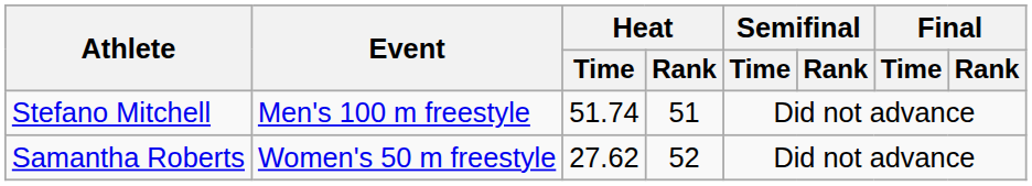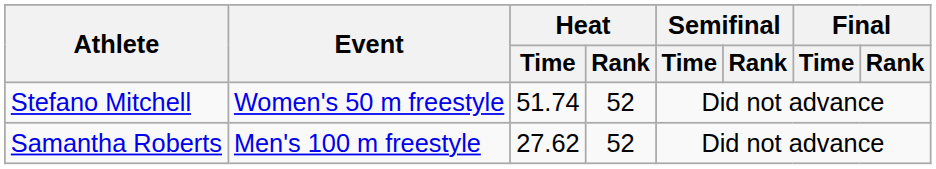Stefano Mitchell | Event: Men's 100 m freestyle -> Women's 50 m freestyle
Stefano Mitchell | Heat / Rank: 51 -> 52
Samantha Roberts | Event: Women's 50 m freestyle -> Men's 100 m freestyle
